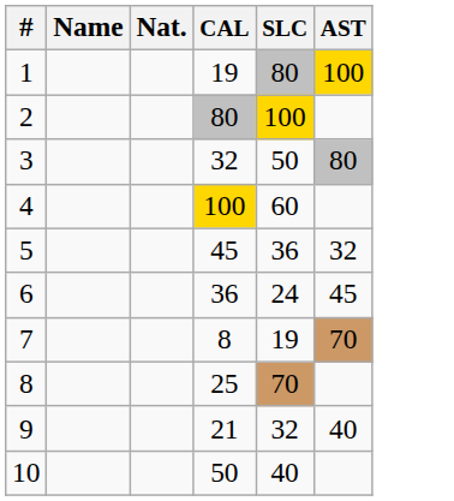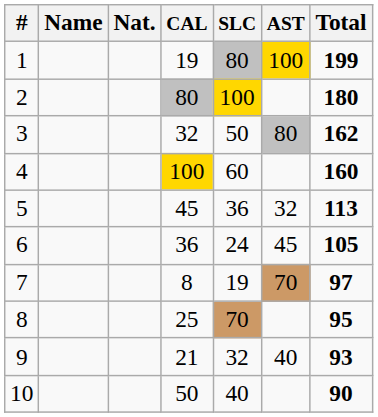+ column: Total | 199 | 180 | 162 | 160 | 113 | 105 | 97 | 95 | 93 | 90
